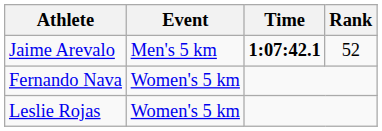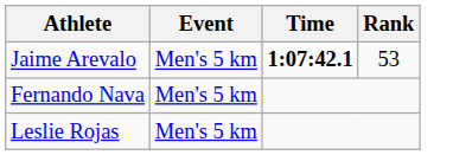Jaime Arevalo | Rank: 52 -> 53
Fernando Nava | Event: Women's 5 km -> Men's 5 km
Leslie Rojas | Event: Women's 5 km -> Men's 5 km
